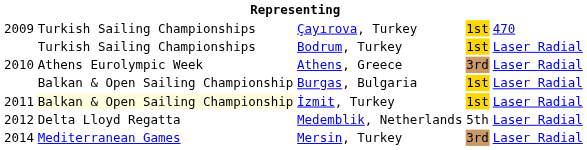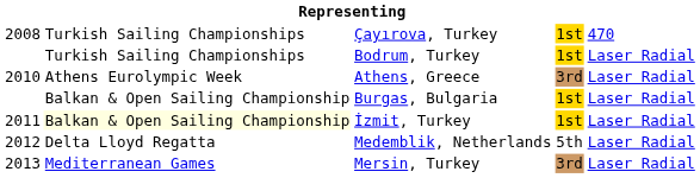Çayırova, Turkey | column 1: 2009 -> 2008
Mersin, Turkey | column 1: 2014 -> 2013
